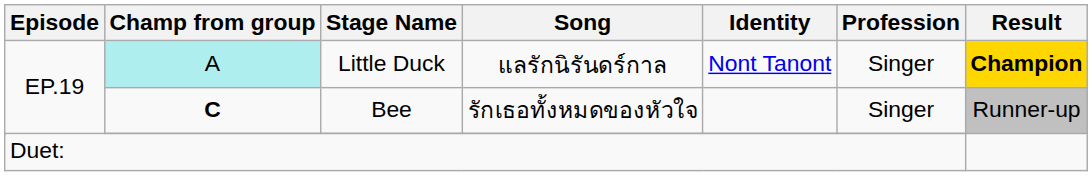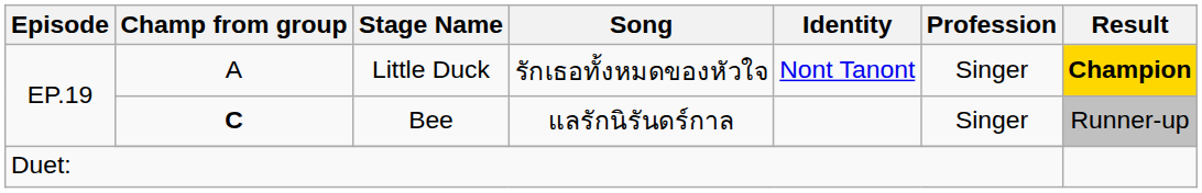Little Duck | Champ from group: paleturquoise background -> no background
Little Duck | Song: แลรักนิรันดร์กาล -> รักเธอทั้งหมดของหัวใจ
Bee | Song: รักเธอทั้งหมดของหัวใจ -> แลรักนิรันดร์กาล
